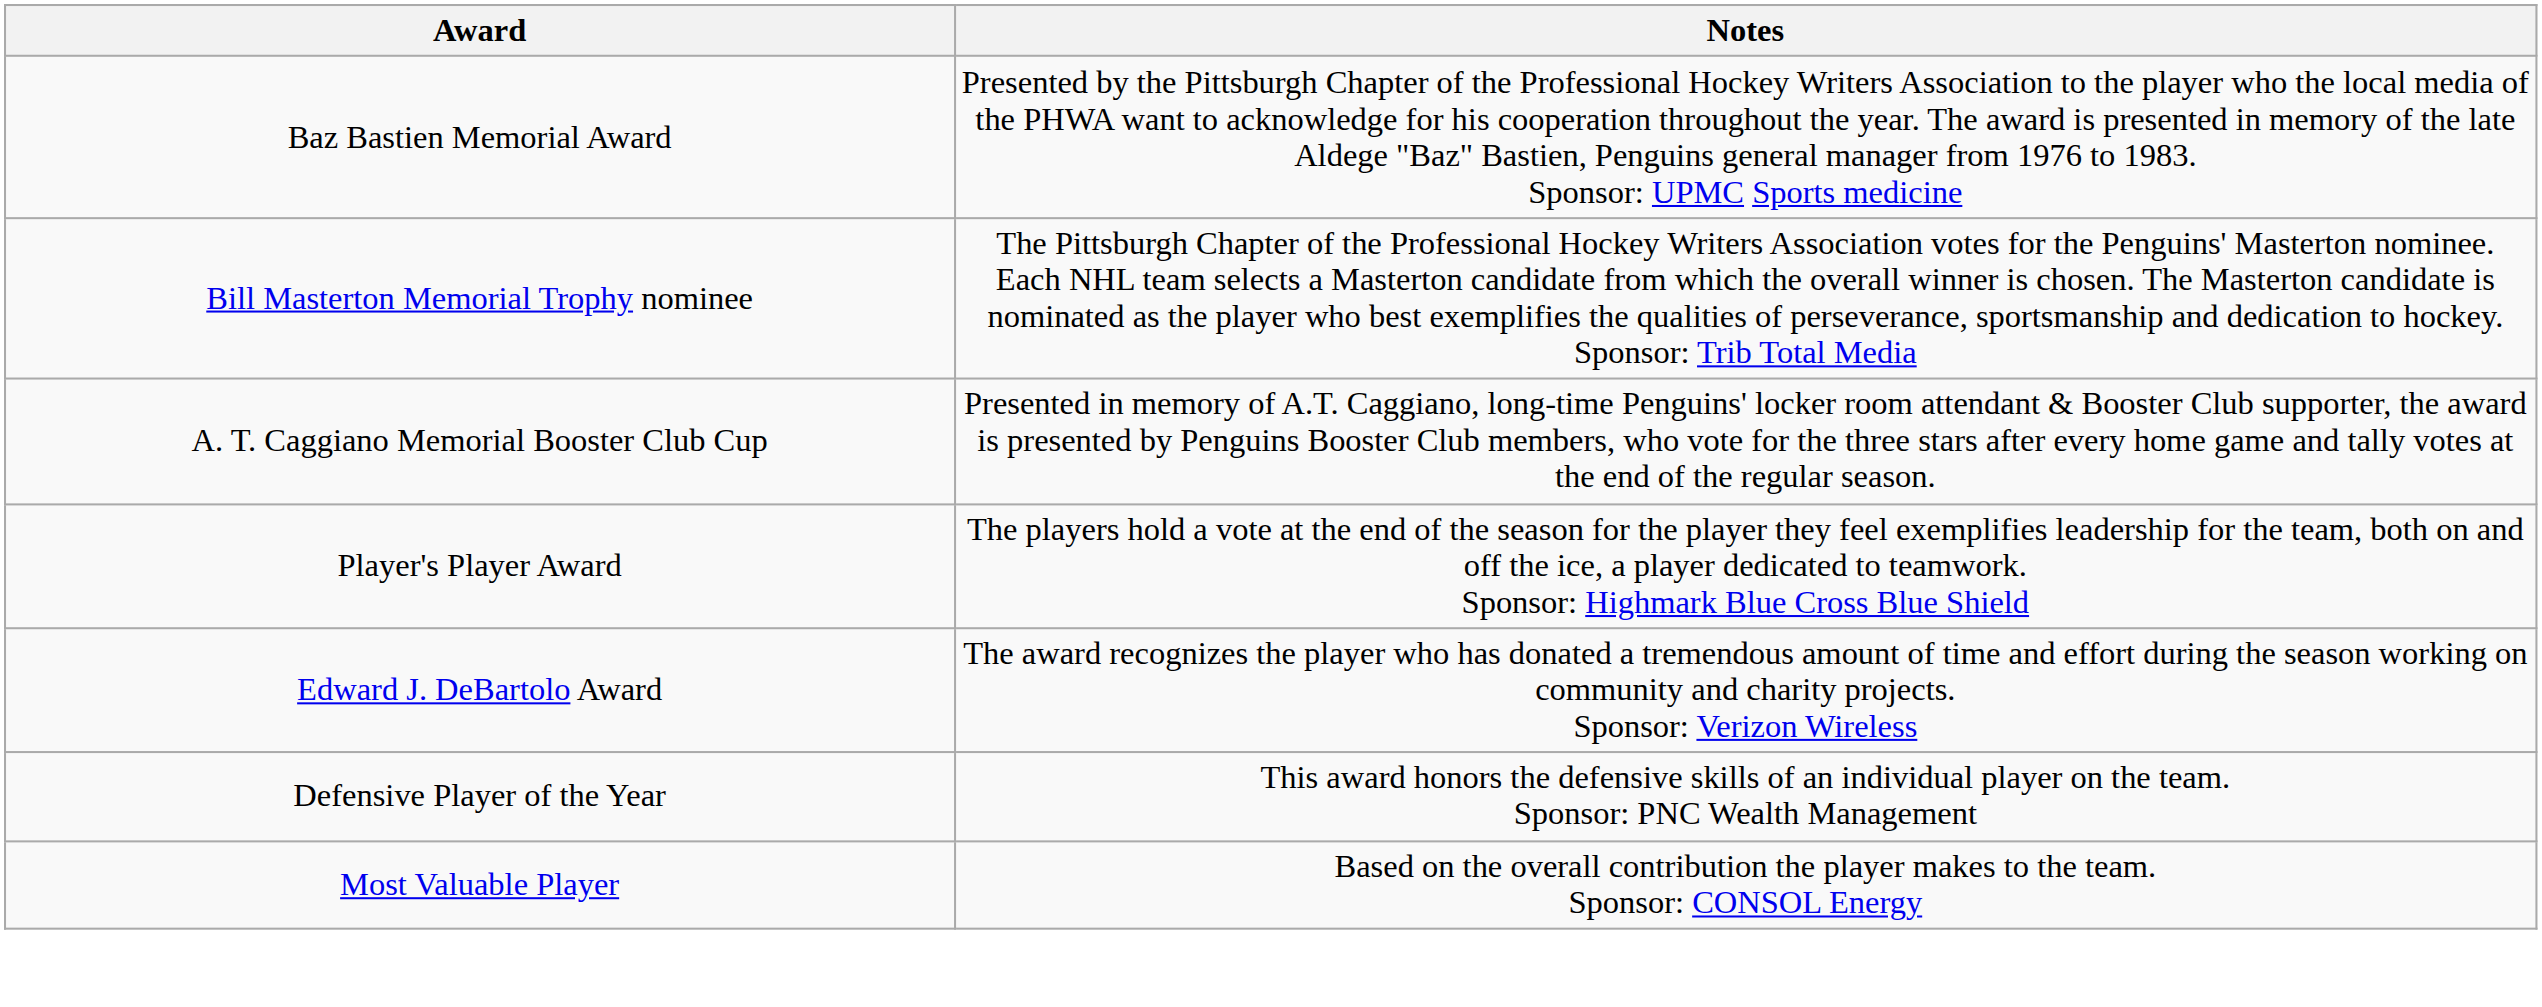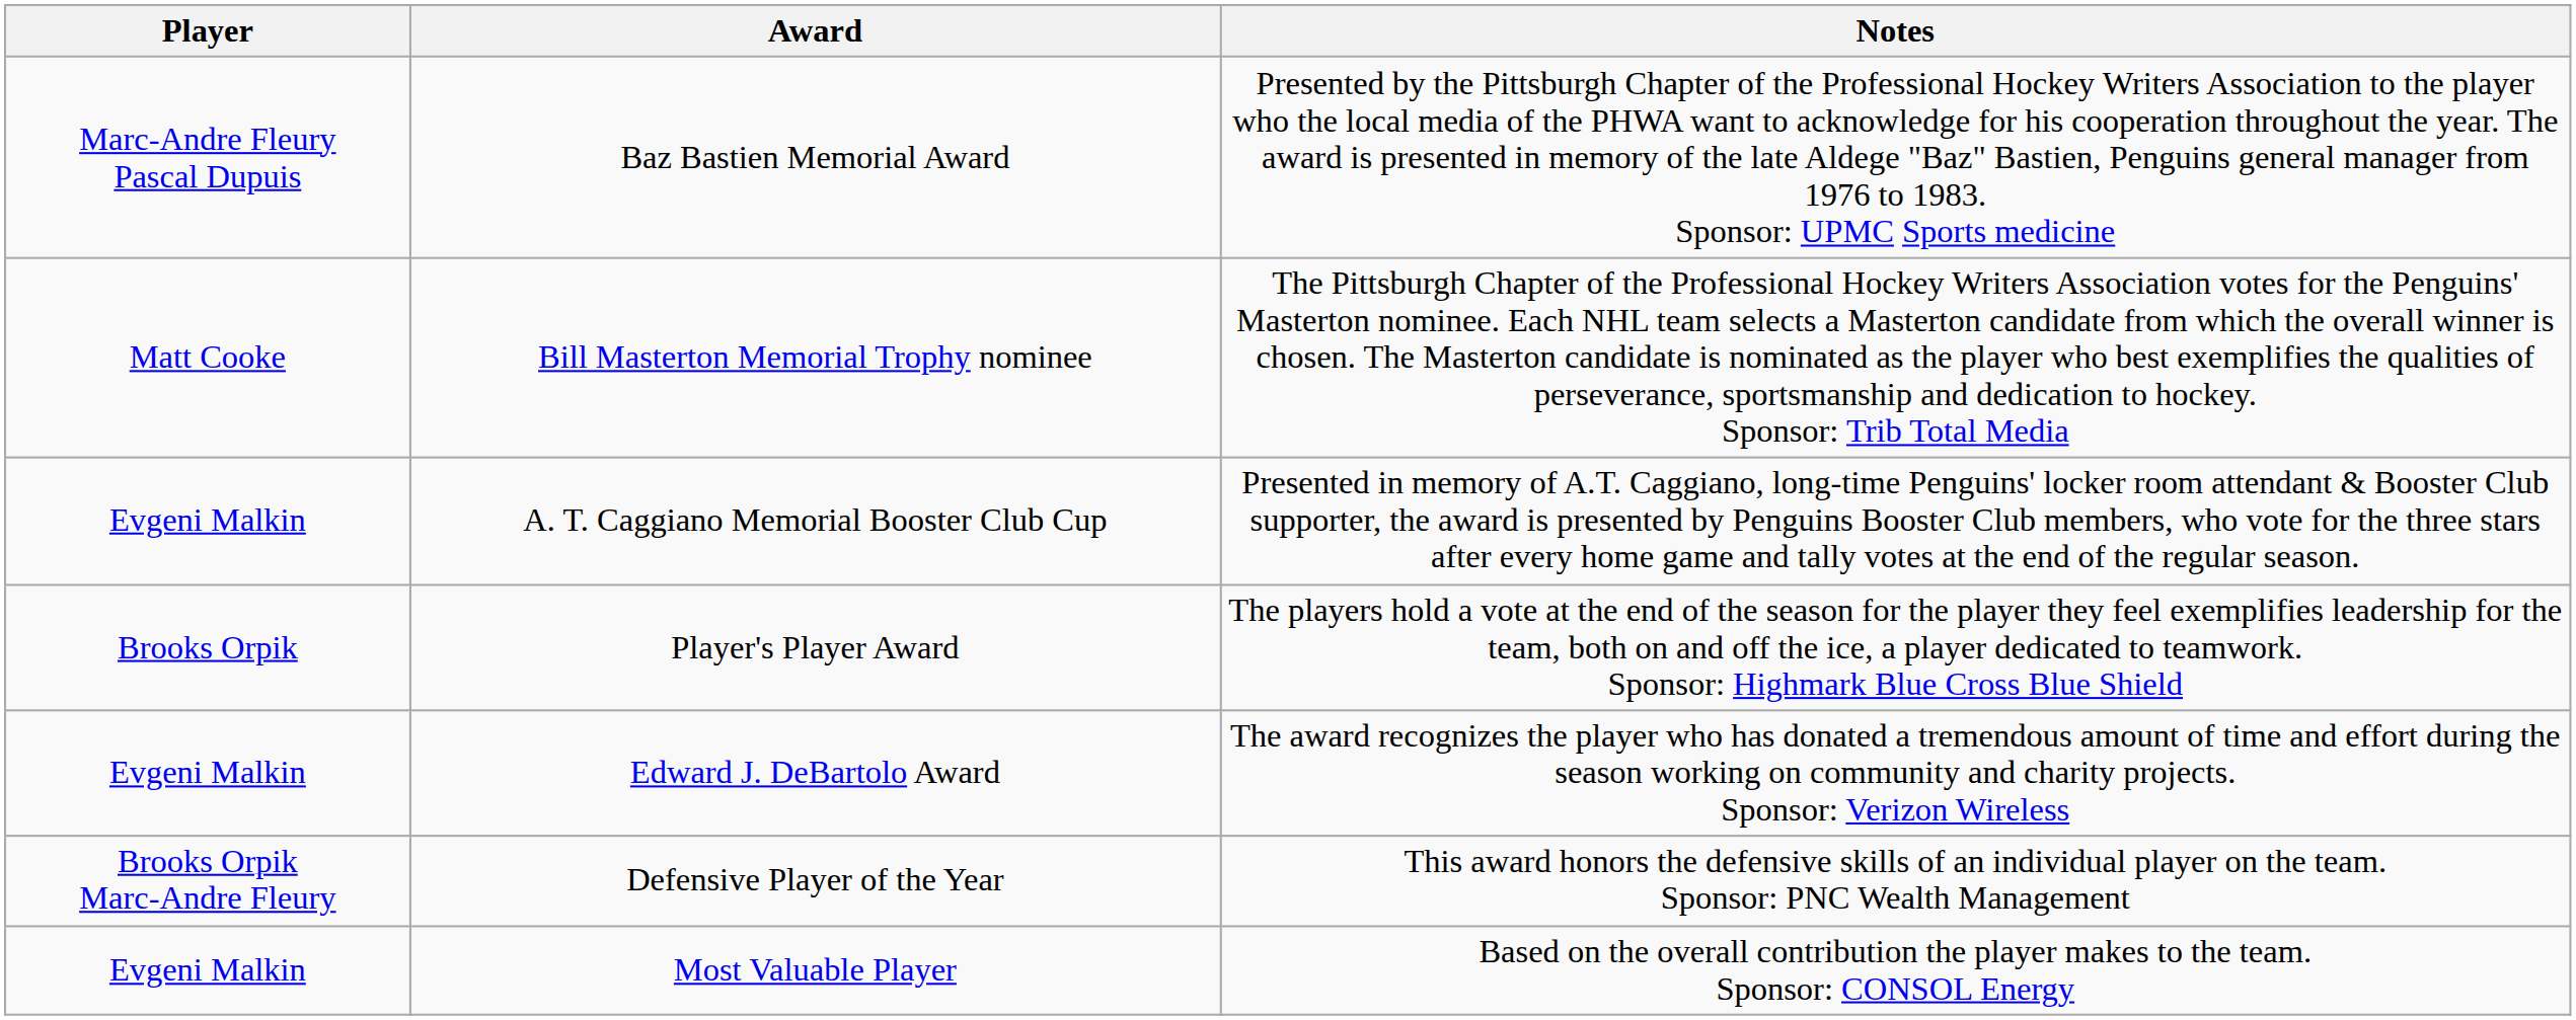+ column: Player | Marc-Andre Fleury Pascal Dupuis | Matt Cooke | Evgeni Malkin | Brooks Orpik | Evgeni Malkin | Brooks Orpik Marc-Andre Fleury | Evgeni Malkin
